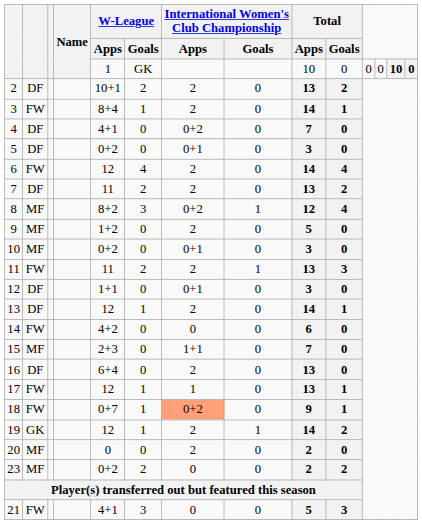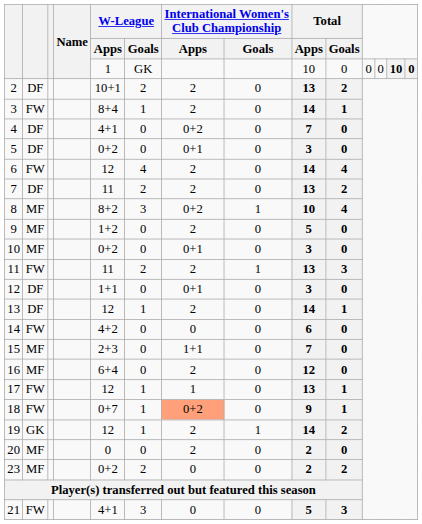8 | Total / Apps: 12 -> 10
16 | column 2: DF -> MF
16 | Total / Apps: 13 -> 12
